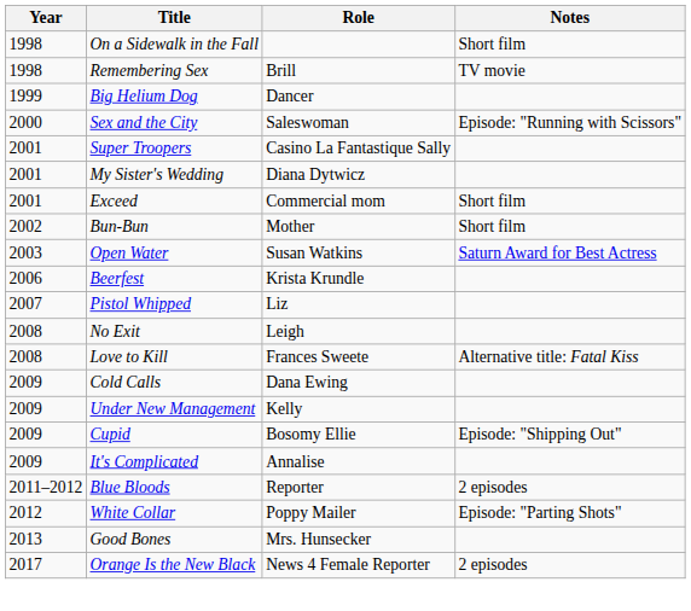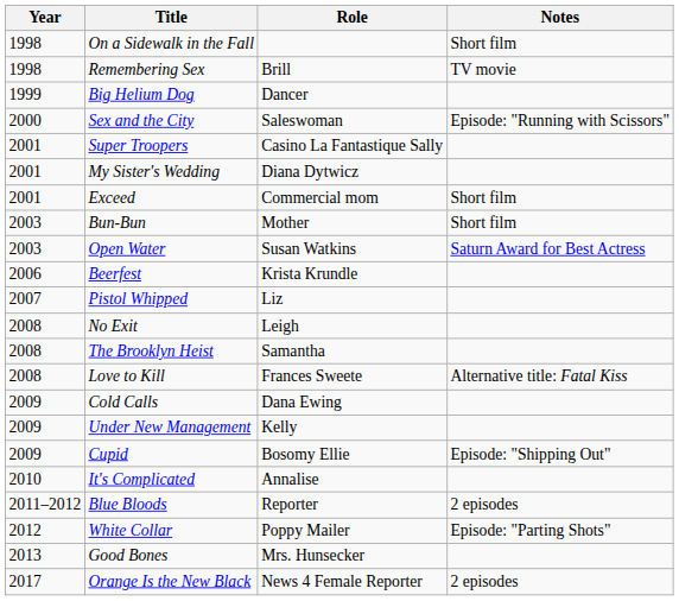Bun-Bun | Year: 2002 -> 2003
+ row: 2008 | The Brooklyn Heist | Samantha
It's Complicated | Year: 2009 -> 2010
